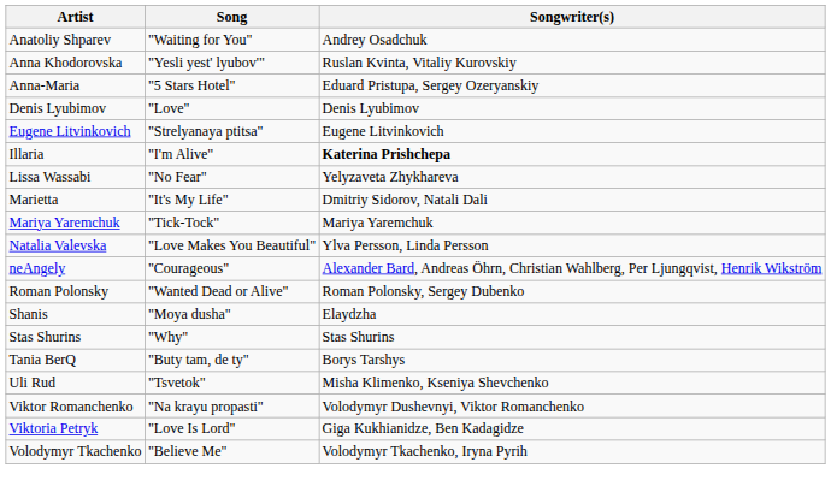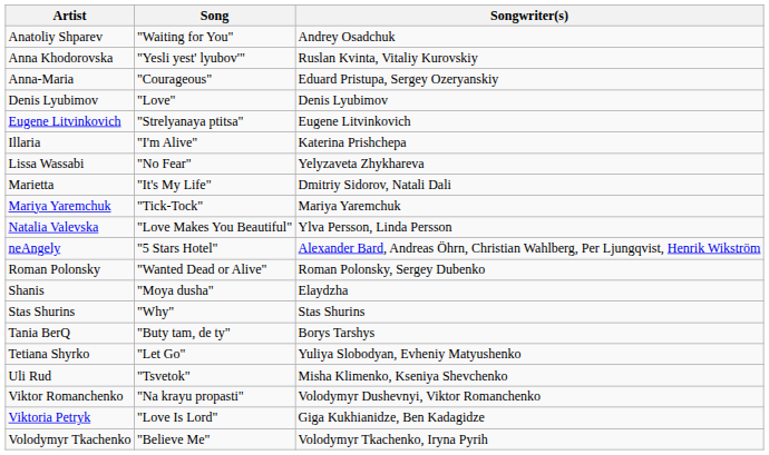Anna-Maria | Song: "5 Stars Hotel" -> "Courageous"
Illaria | Songwriter(s): bold -> normal
neAngely | Song: "Courageous" -> "5 Stars Hotel"
+ row: Tetiana Shyrko | "Let Go" | Yuliya Slobodyan, Evheniy Matyushenko
